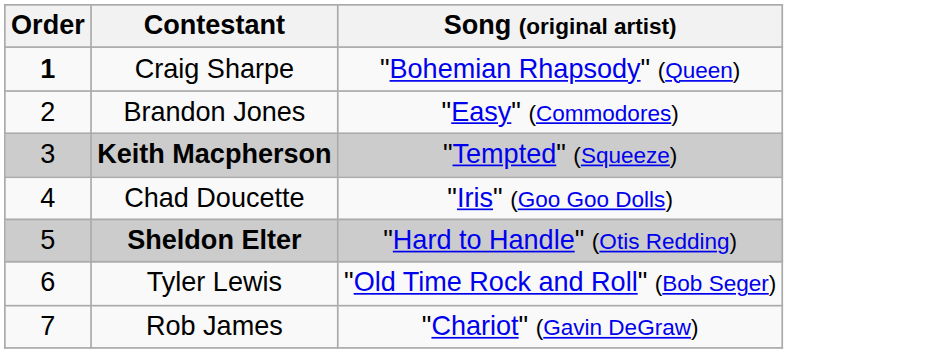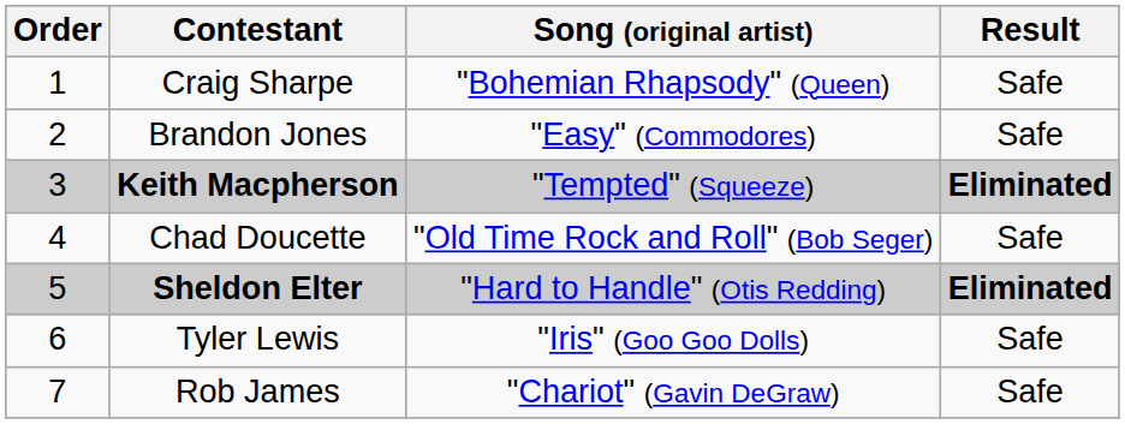+ column: Result | Safe | Safe | Eliminated | Safe | Eliminated | Safe | Safe
Craig Sharpe | Order: bold -> normal
Chad Doucette | Song (original artist): "Iris" (Goo Goo Dolls) -> "Old Time Rock and Roll" (Bob Seger)
Tyler Lewis | Song (original artist): "Old Time Rock and Roll" (Bob Seger) -> "Iris" (Goo Goo Dolls)
